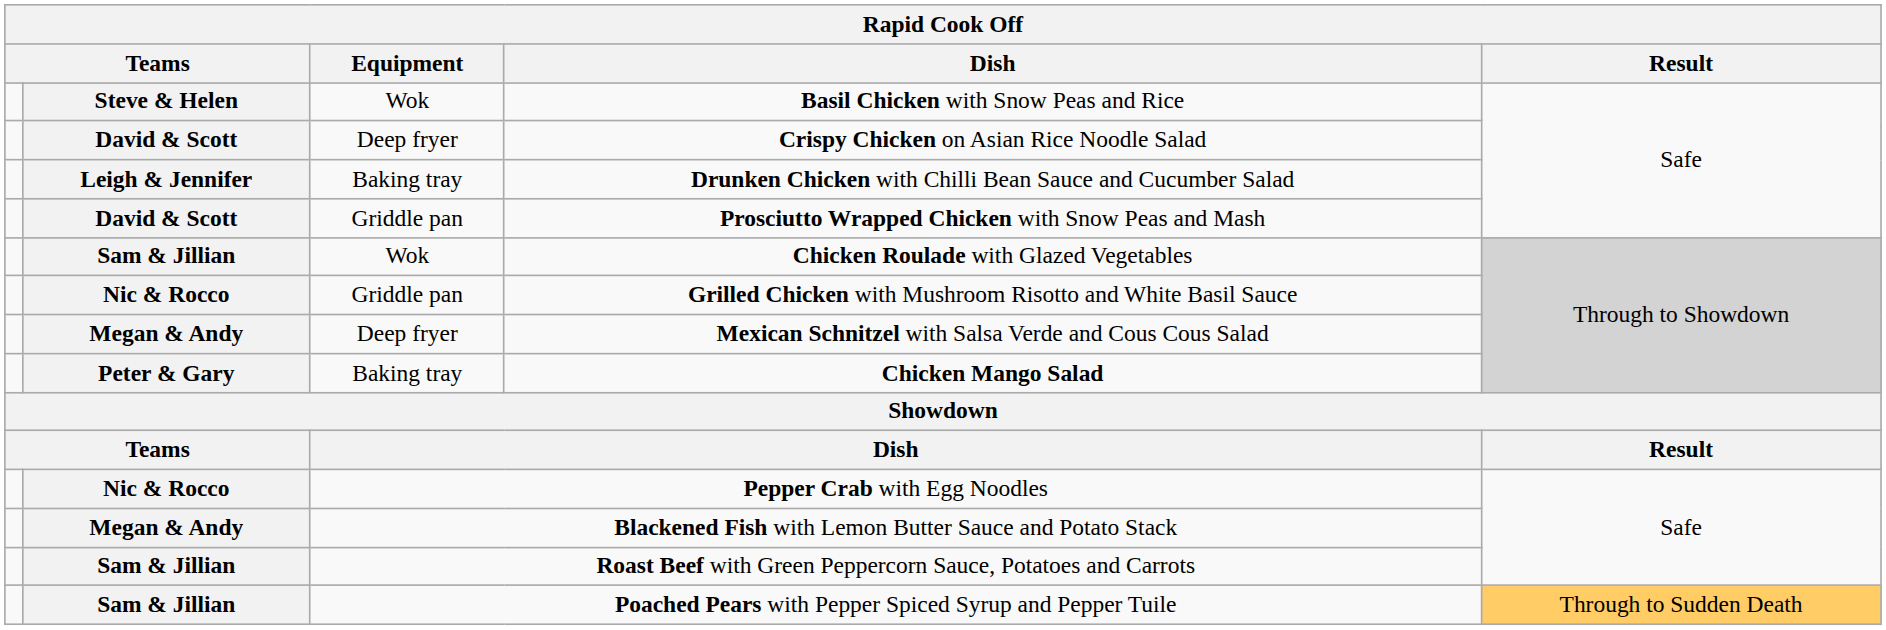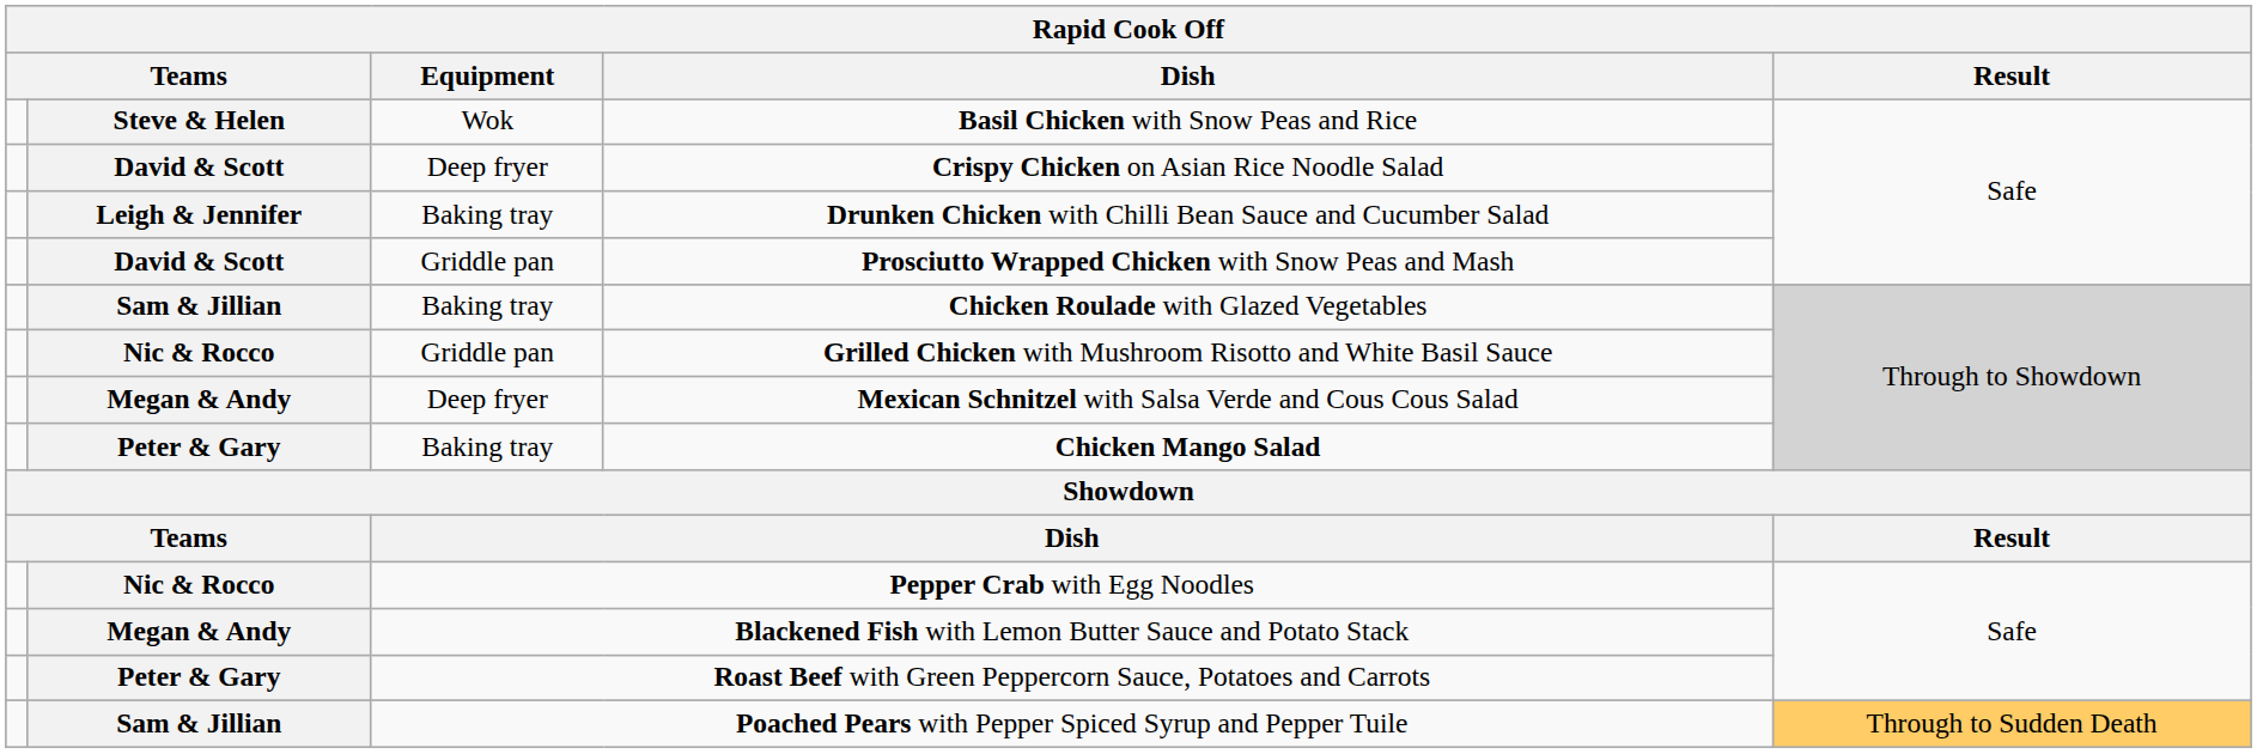Chicken Roulade with Glazed Vegetables | Equipment: Wok -> Baking tray
Roast Beef with Green Peppercorn Sauce, Potatoes and Carrots | column 2: Sam & Jillian -> Peter & Gary
